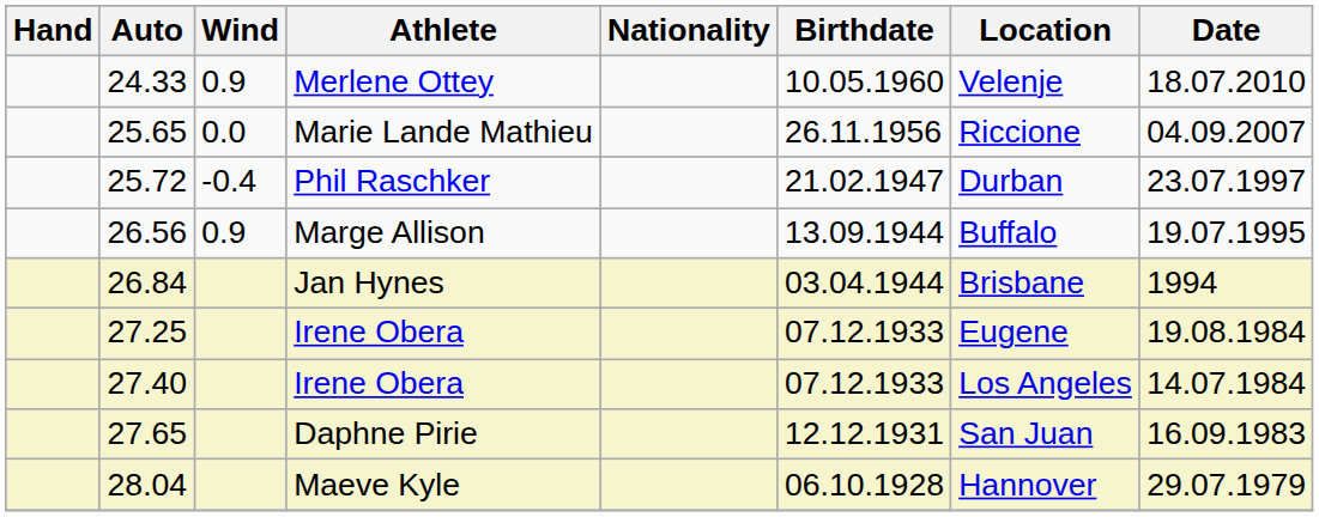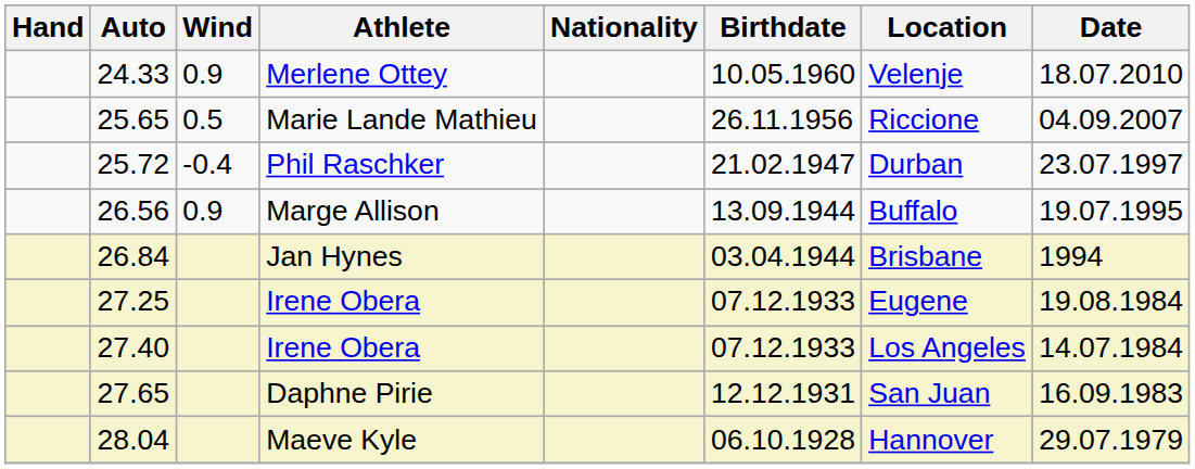25.65 | Wind: 0.0 -> 0.5
